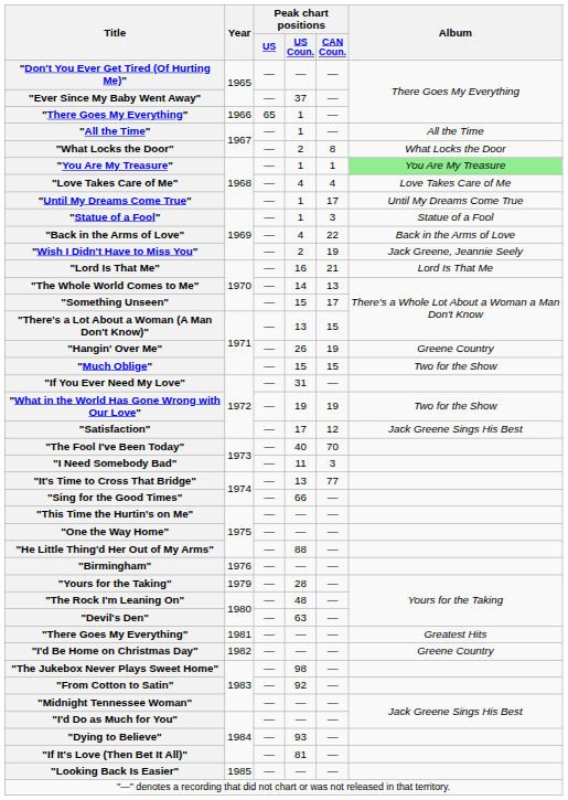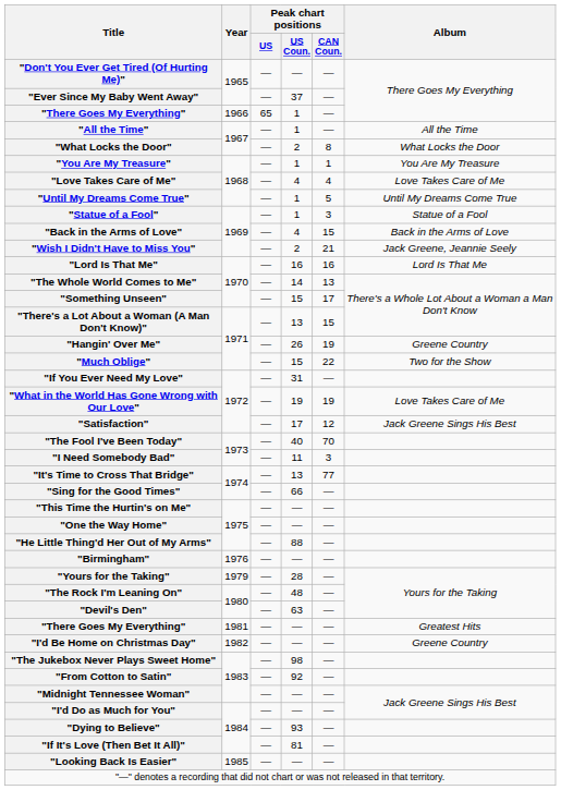"You Are My Treasure" | Album: lightgreen background -> no background
"Until My Dreams Come True" | Peak chart positions / CAN Coun.: 17 -> 5
"Back in the Arms of Love" | Peak chart positions / CAN Coun.: 22 -> 15
"Wish I Didn't Have to Miss You" | Peak chart positions / CAN Coun.: 19 -> 21
"Lord Is That Me" | Peak chart positions / CAN Coun.: 21 -> 16
"Much Oblige" | Peak chart positions / CAN Coun.: 15 -> 22
"What in the World Has Gone Wrong with Our Love" | Album: Two for the Show -> Love Takes Care of Me
